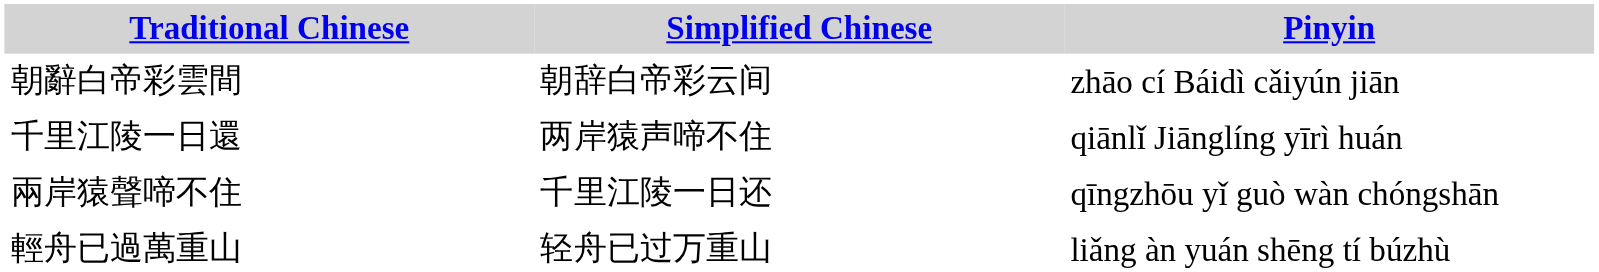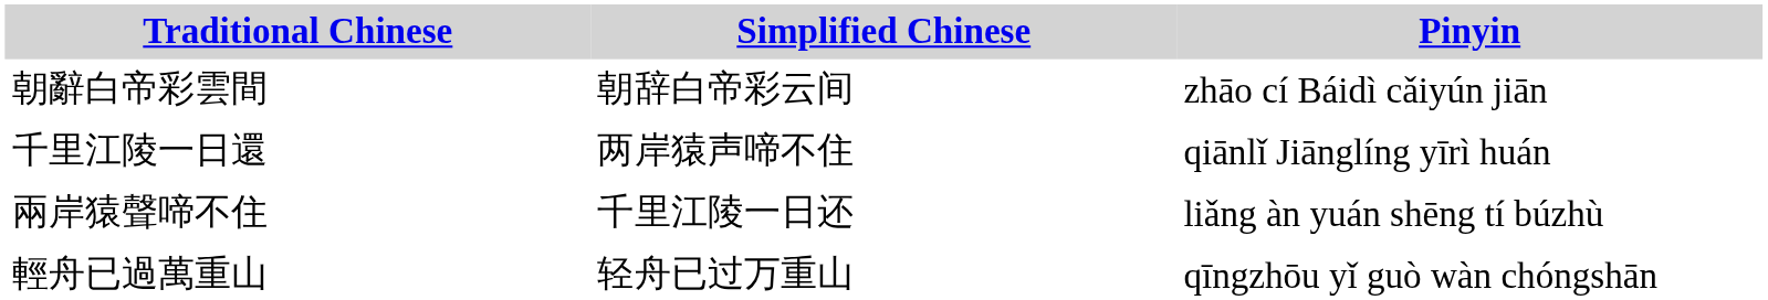兩岸猿聲啼不住 | Pinyin: qīngzhōu yǐ guò wàn chóngshān -> liǎng àn yuán shēng tí búzhù
輕舟已過萬重山 | Pinyin: liǎng àn yuán shēng tí búzhù -> qīngzhōu yǐ guò wàn chóngshān
